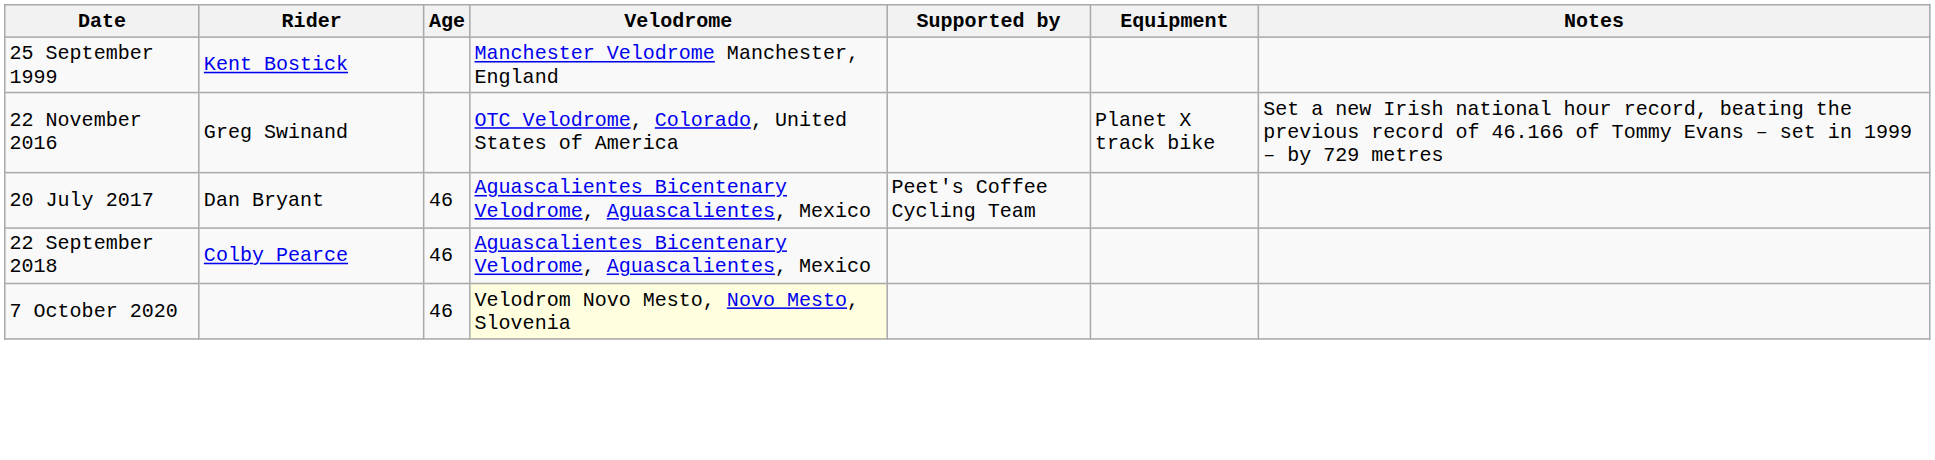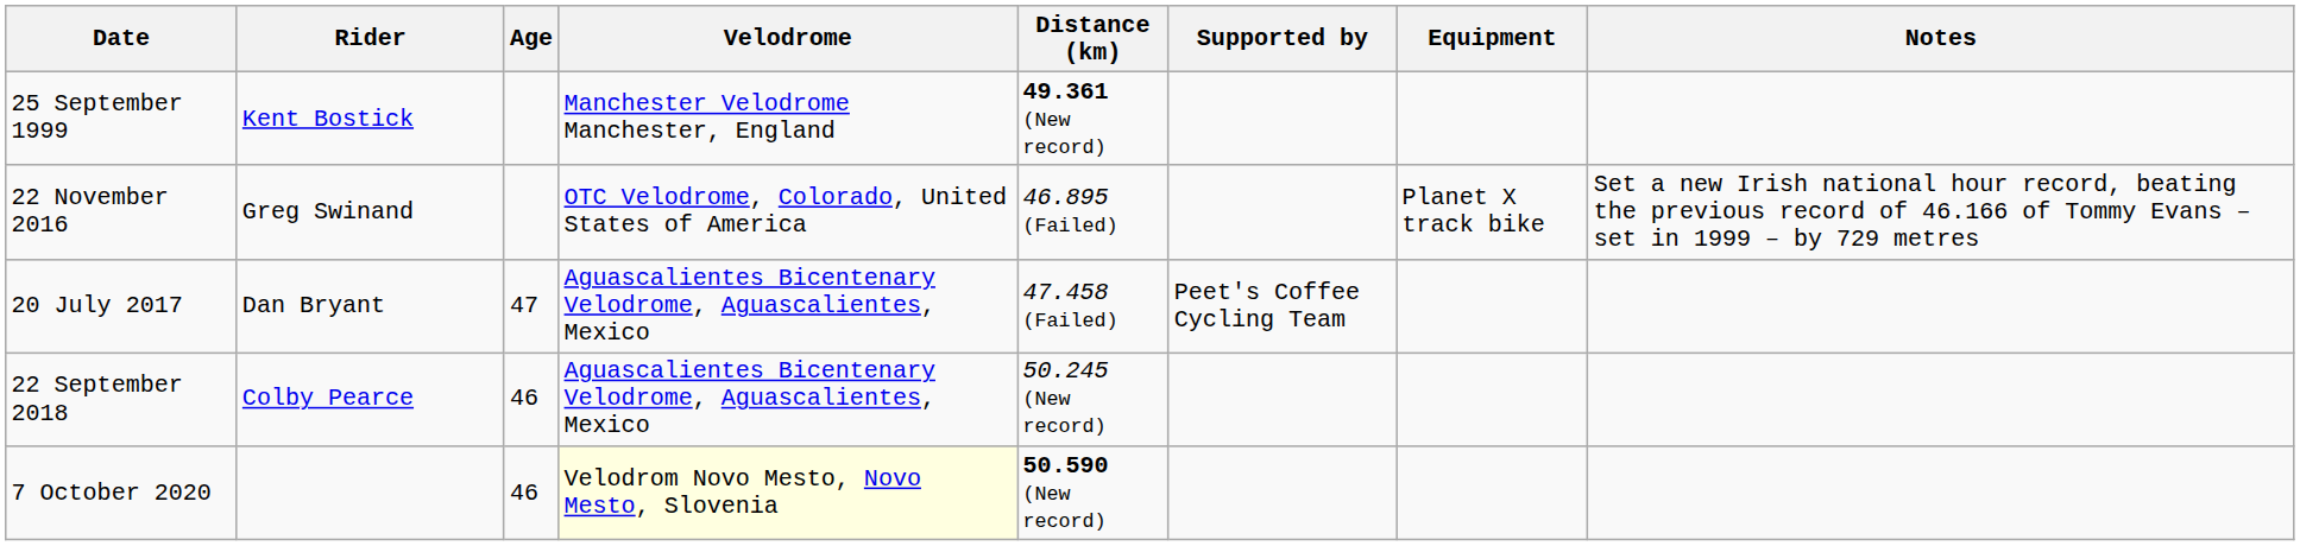+ column: Distance (km) | 49.361 (New record) | 46.895 (Failed) | 47.458 (Failed) | 50.245 (New record) | 50.590 (New record)
20 July 2017 | Age: 46 -> 47
